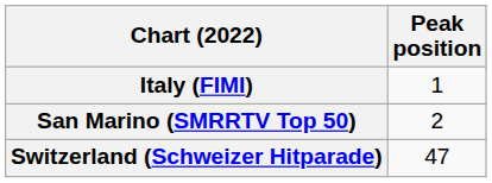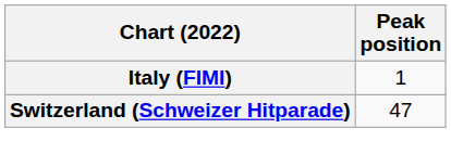- row: San Marino (SMRRTV Top 50) | 2
